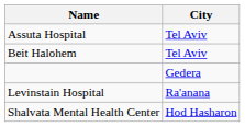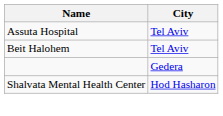- row: Levinstain Hospital | Ra'anana
